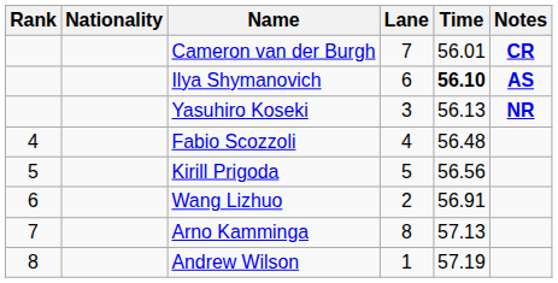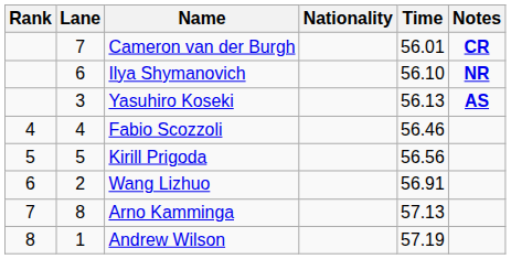columns swapped: Lane <-> Nationality
Ilya Shymanovich | Time: bold -> normal
Ilya Shymanovich | Notes: AS -> NR
Yasuhiro Koseki | Notes: NR -> AS
Fabio Scozzoli | Time: 56.48 -> 56.46
